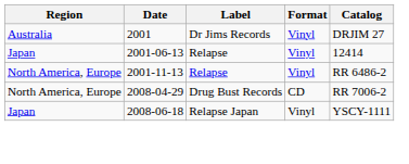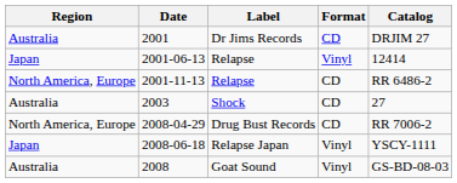2001 | Format: Vinyl -> CD
2001-11-13 | Format: Vinyl -> CD
+ row: Australia | 2003 | Shock | CD | 27
+ row: Australia | 2008 | Goat Sound | Vinyl | GS-BD-08-03
